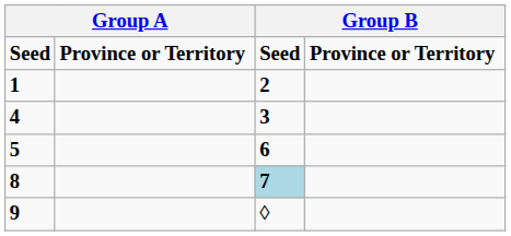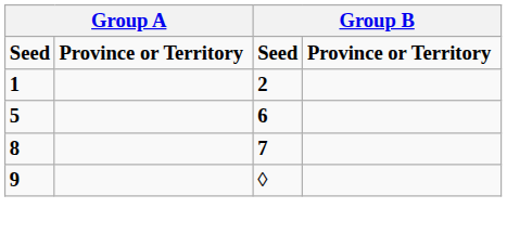- row: 4 | 3
8 | column 3: lightblue background -> no background
